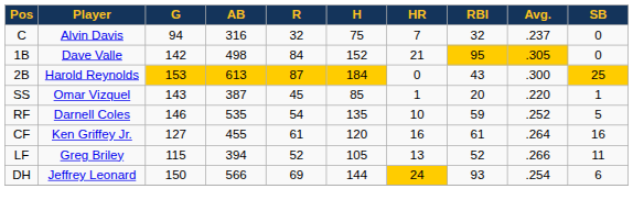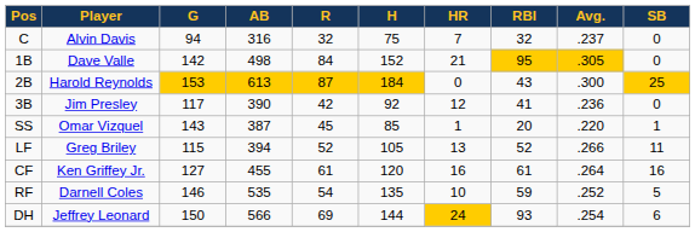+ row: 3B | Jim Presley | 117 | 390 | 42 | 92 | 12 | 41 | .236 | 0
rows swapped: LF <-> RF
